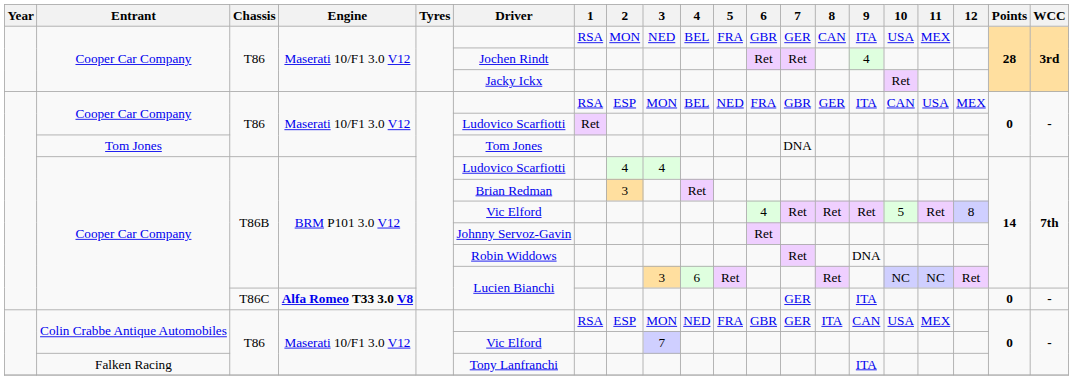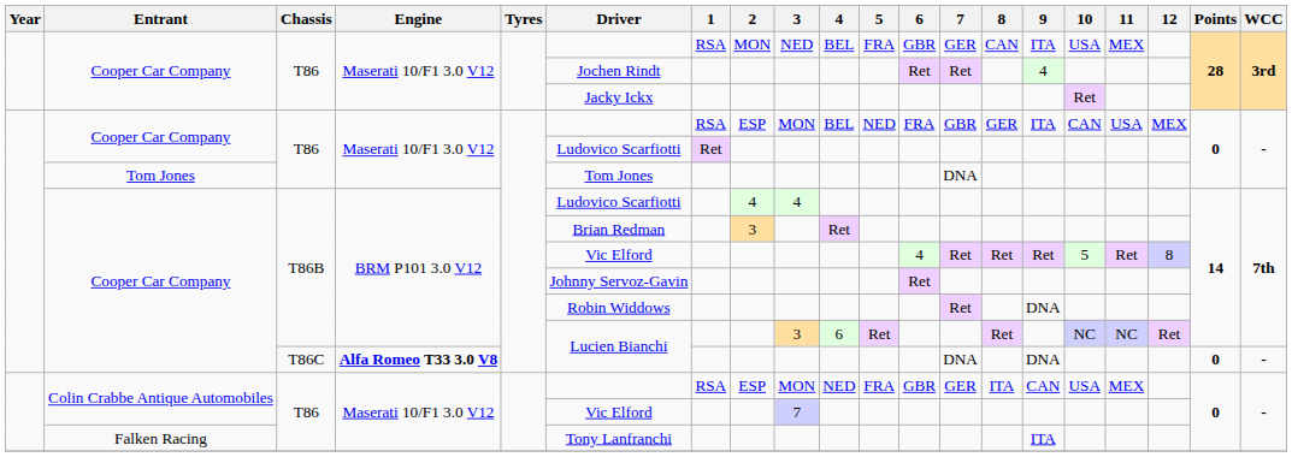Cooper Car Company / T86C | 7: GER -> DNA
Cooper Car Company / T86C | 9: ITA -> DNA
